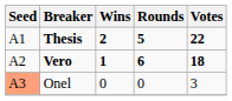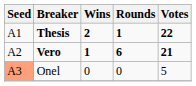Thesis | Rounds: 5 -> 1
Vero | Votes: 18 -> 21
Onel | Votes: 3 -> 5
